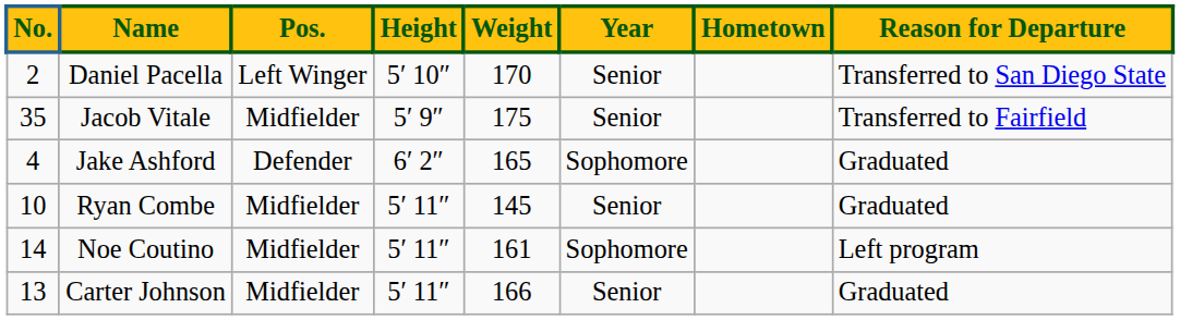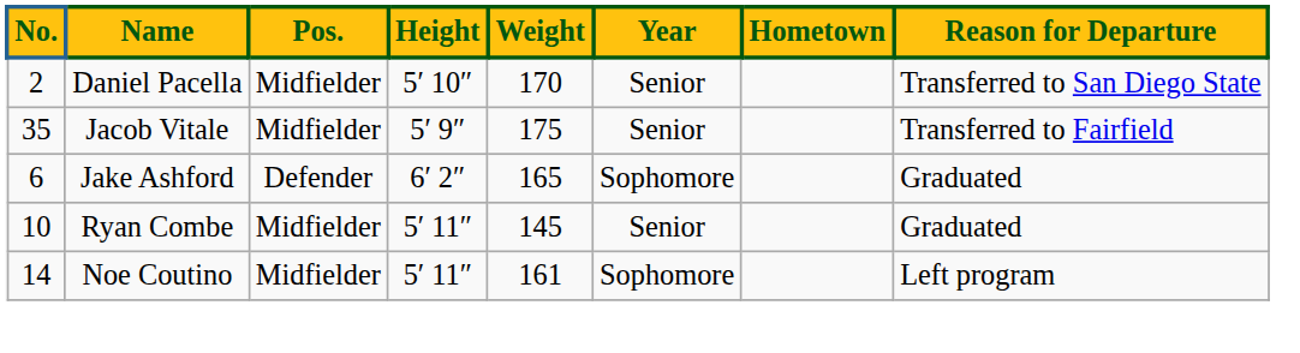Daniel Pacella | Pos.: Left Winger -> Midfielder
Jake Ashford | No.: 4 -> 6
- row: 13 | Carter Johnson | Midfielder | 5′ 11″ | 166 | Senior | Graduated
